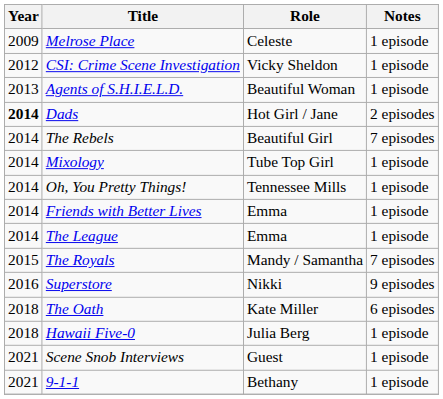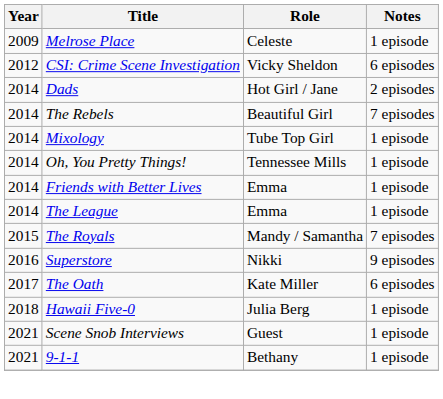CSI: Crime Scene Investigation | Notes: 1 episode -> 6 episodes
- row: 2013 | Agents of S.H.I.E.L.D. | Beautiful Woman | 1 episode
Dads | Year: bold -> normal
The Oath | Year: 2018 -> 2017
